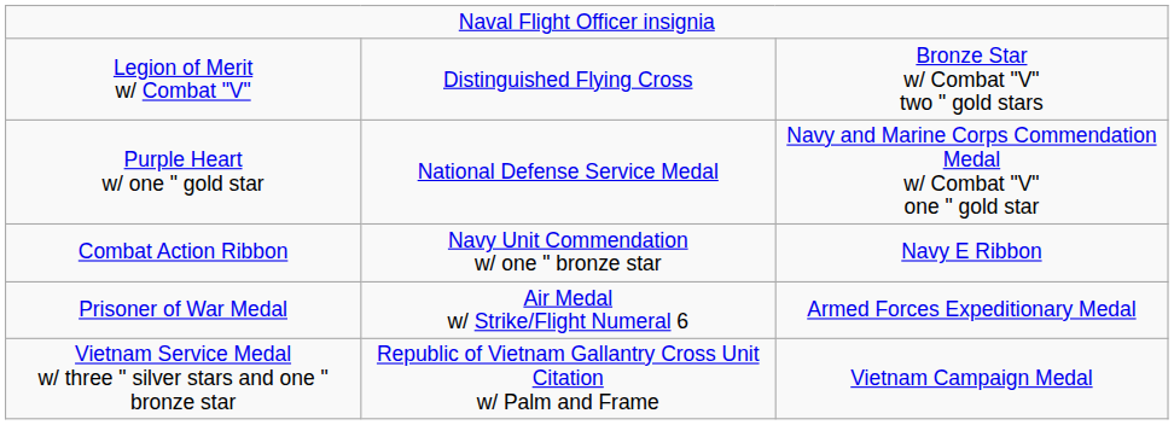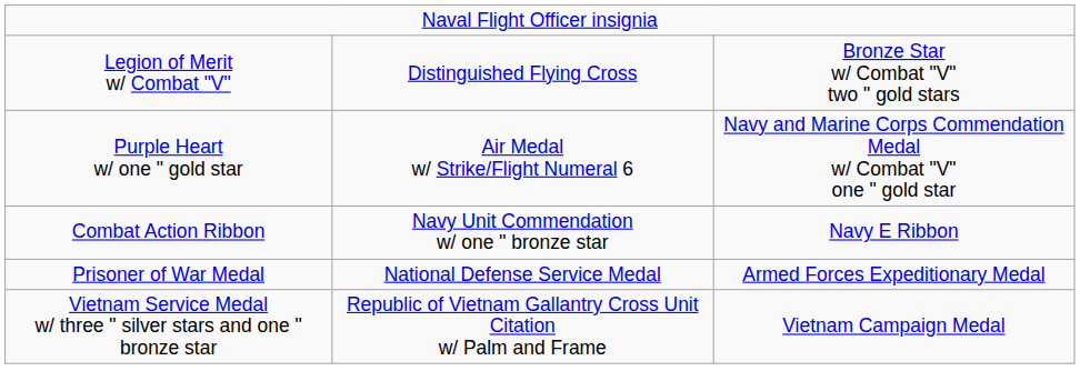Purple Heart w/ one " gold star | column 2: National Defense Service Medal -> Air Medal w/ Strike/Flight Numeral 6
Prisoner of War Medal | column 2: Air Medal w/ Strike/Flight Numeral 6 -> National Defense Service Medal
